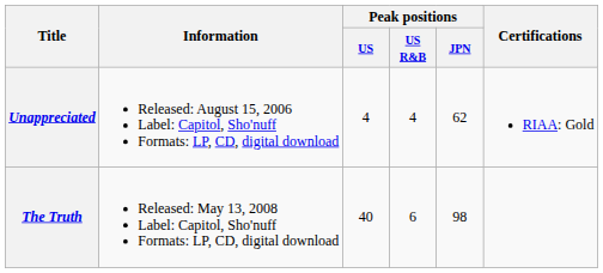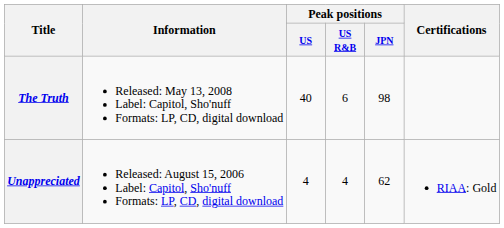rows swapped: Unappreciated <-> The Truth
